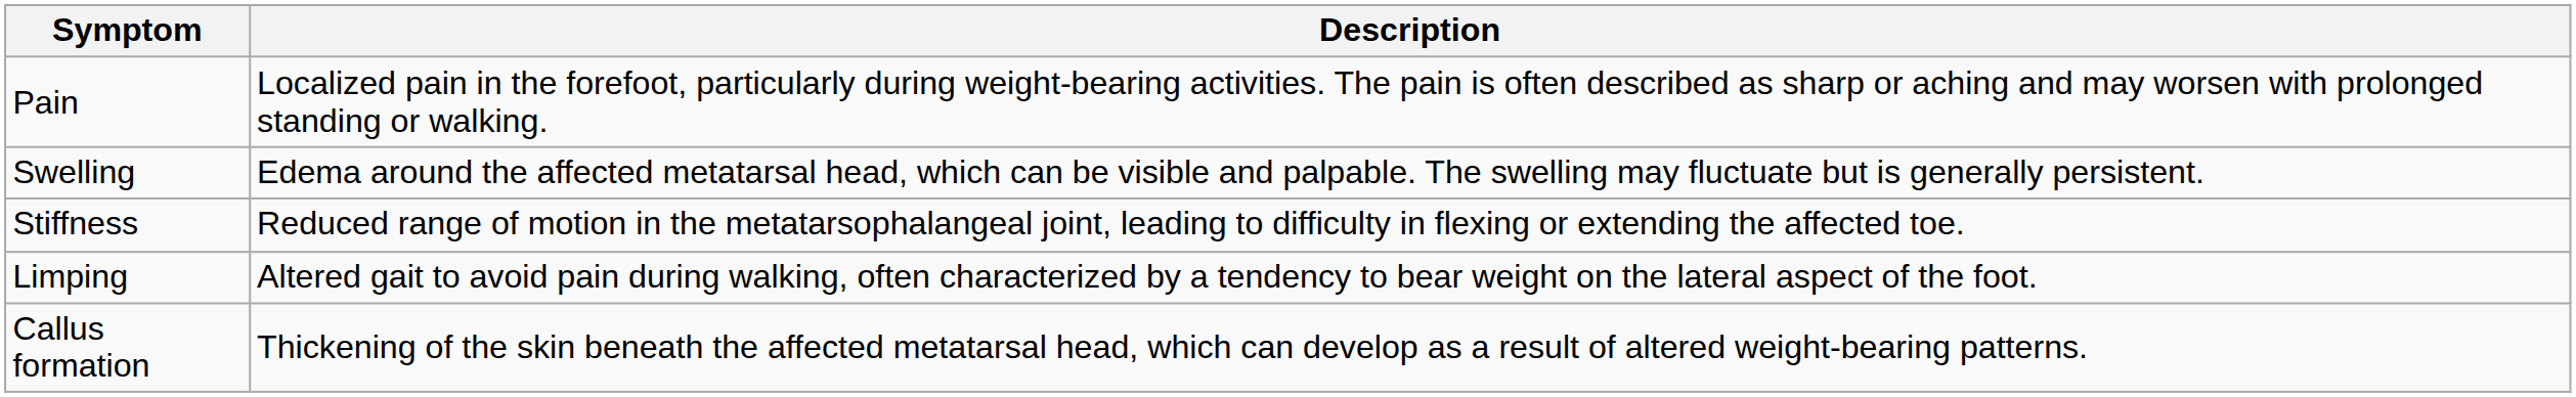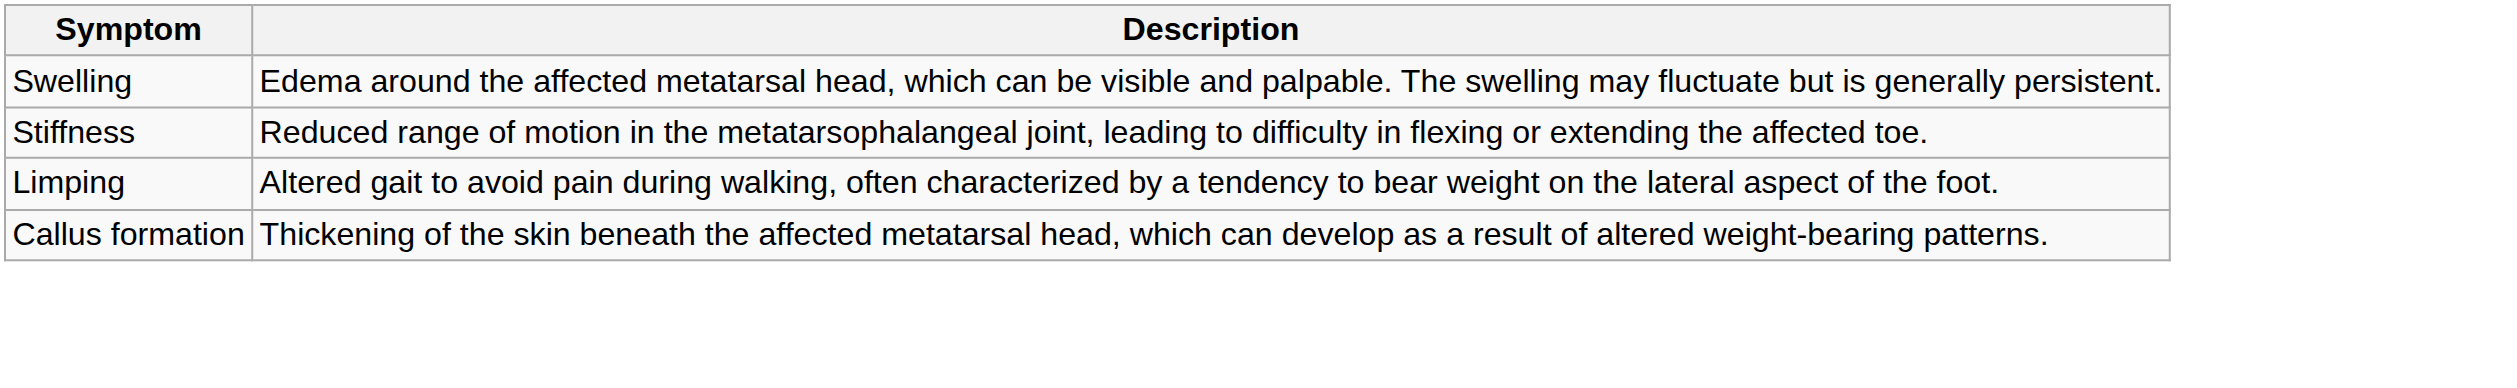- row: Pain | Localized pain in the forefoot, particularly during weight-bearing activities. The pain is often described as sharp or aching and may worsen with prolonged standing or walking.
